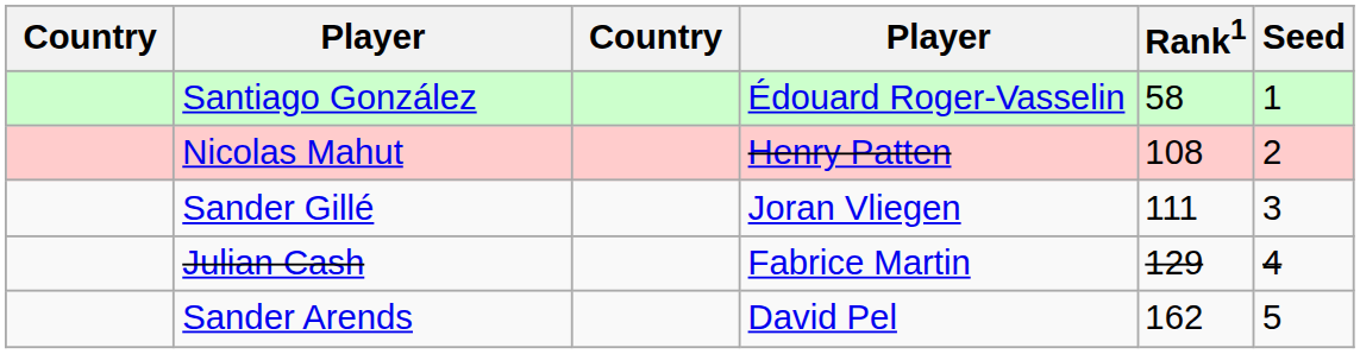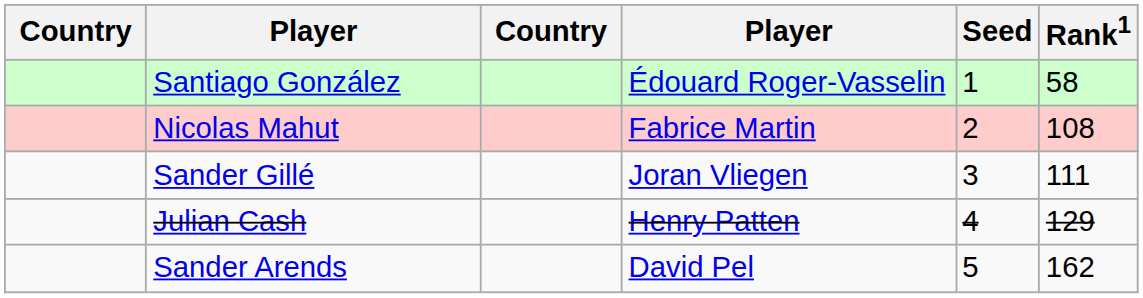columns swapped: Rank1 <-> Seed
Nicolas Mahut | column 4: Henry Patten -> Fabrice Martin
Julian Cash | column 4: Fabrice Martin -> Henry Patten
